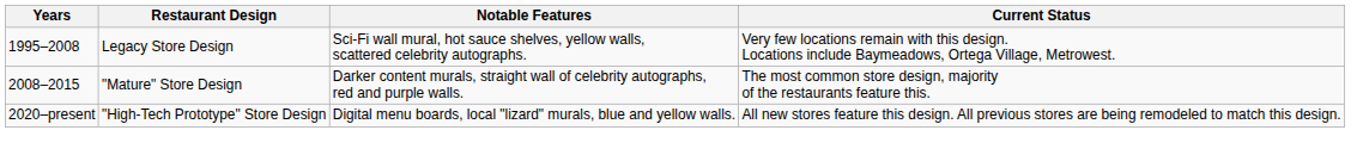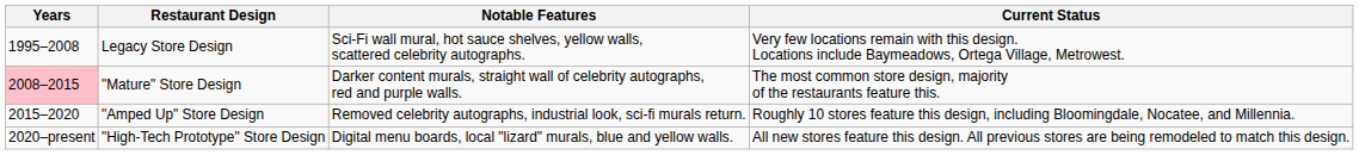"Mature" Store Design | Years: no background -> pink background
+ row: 2015–2020 | "Amped Up" Store Design | Removed celebrity autographs, industrial look, sci-fi murals return. | Roughly 10 stores feature this design, including Bloomingdale, Nocatee, and Millennia.
